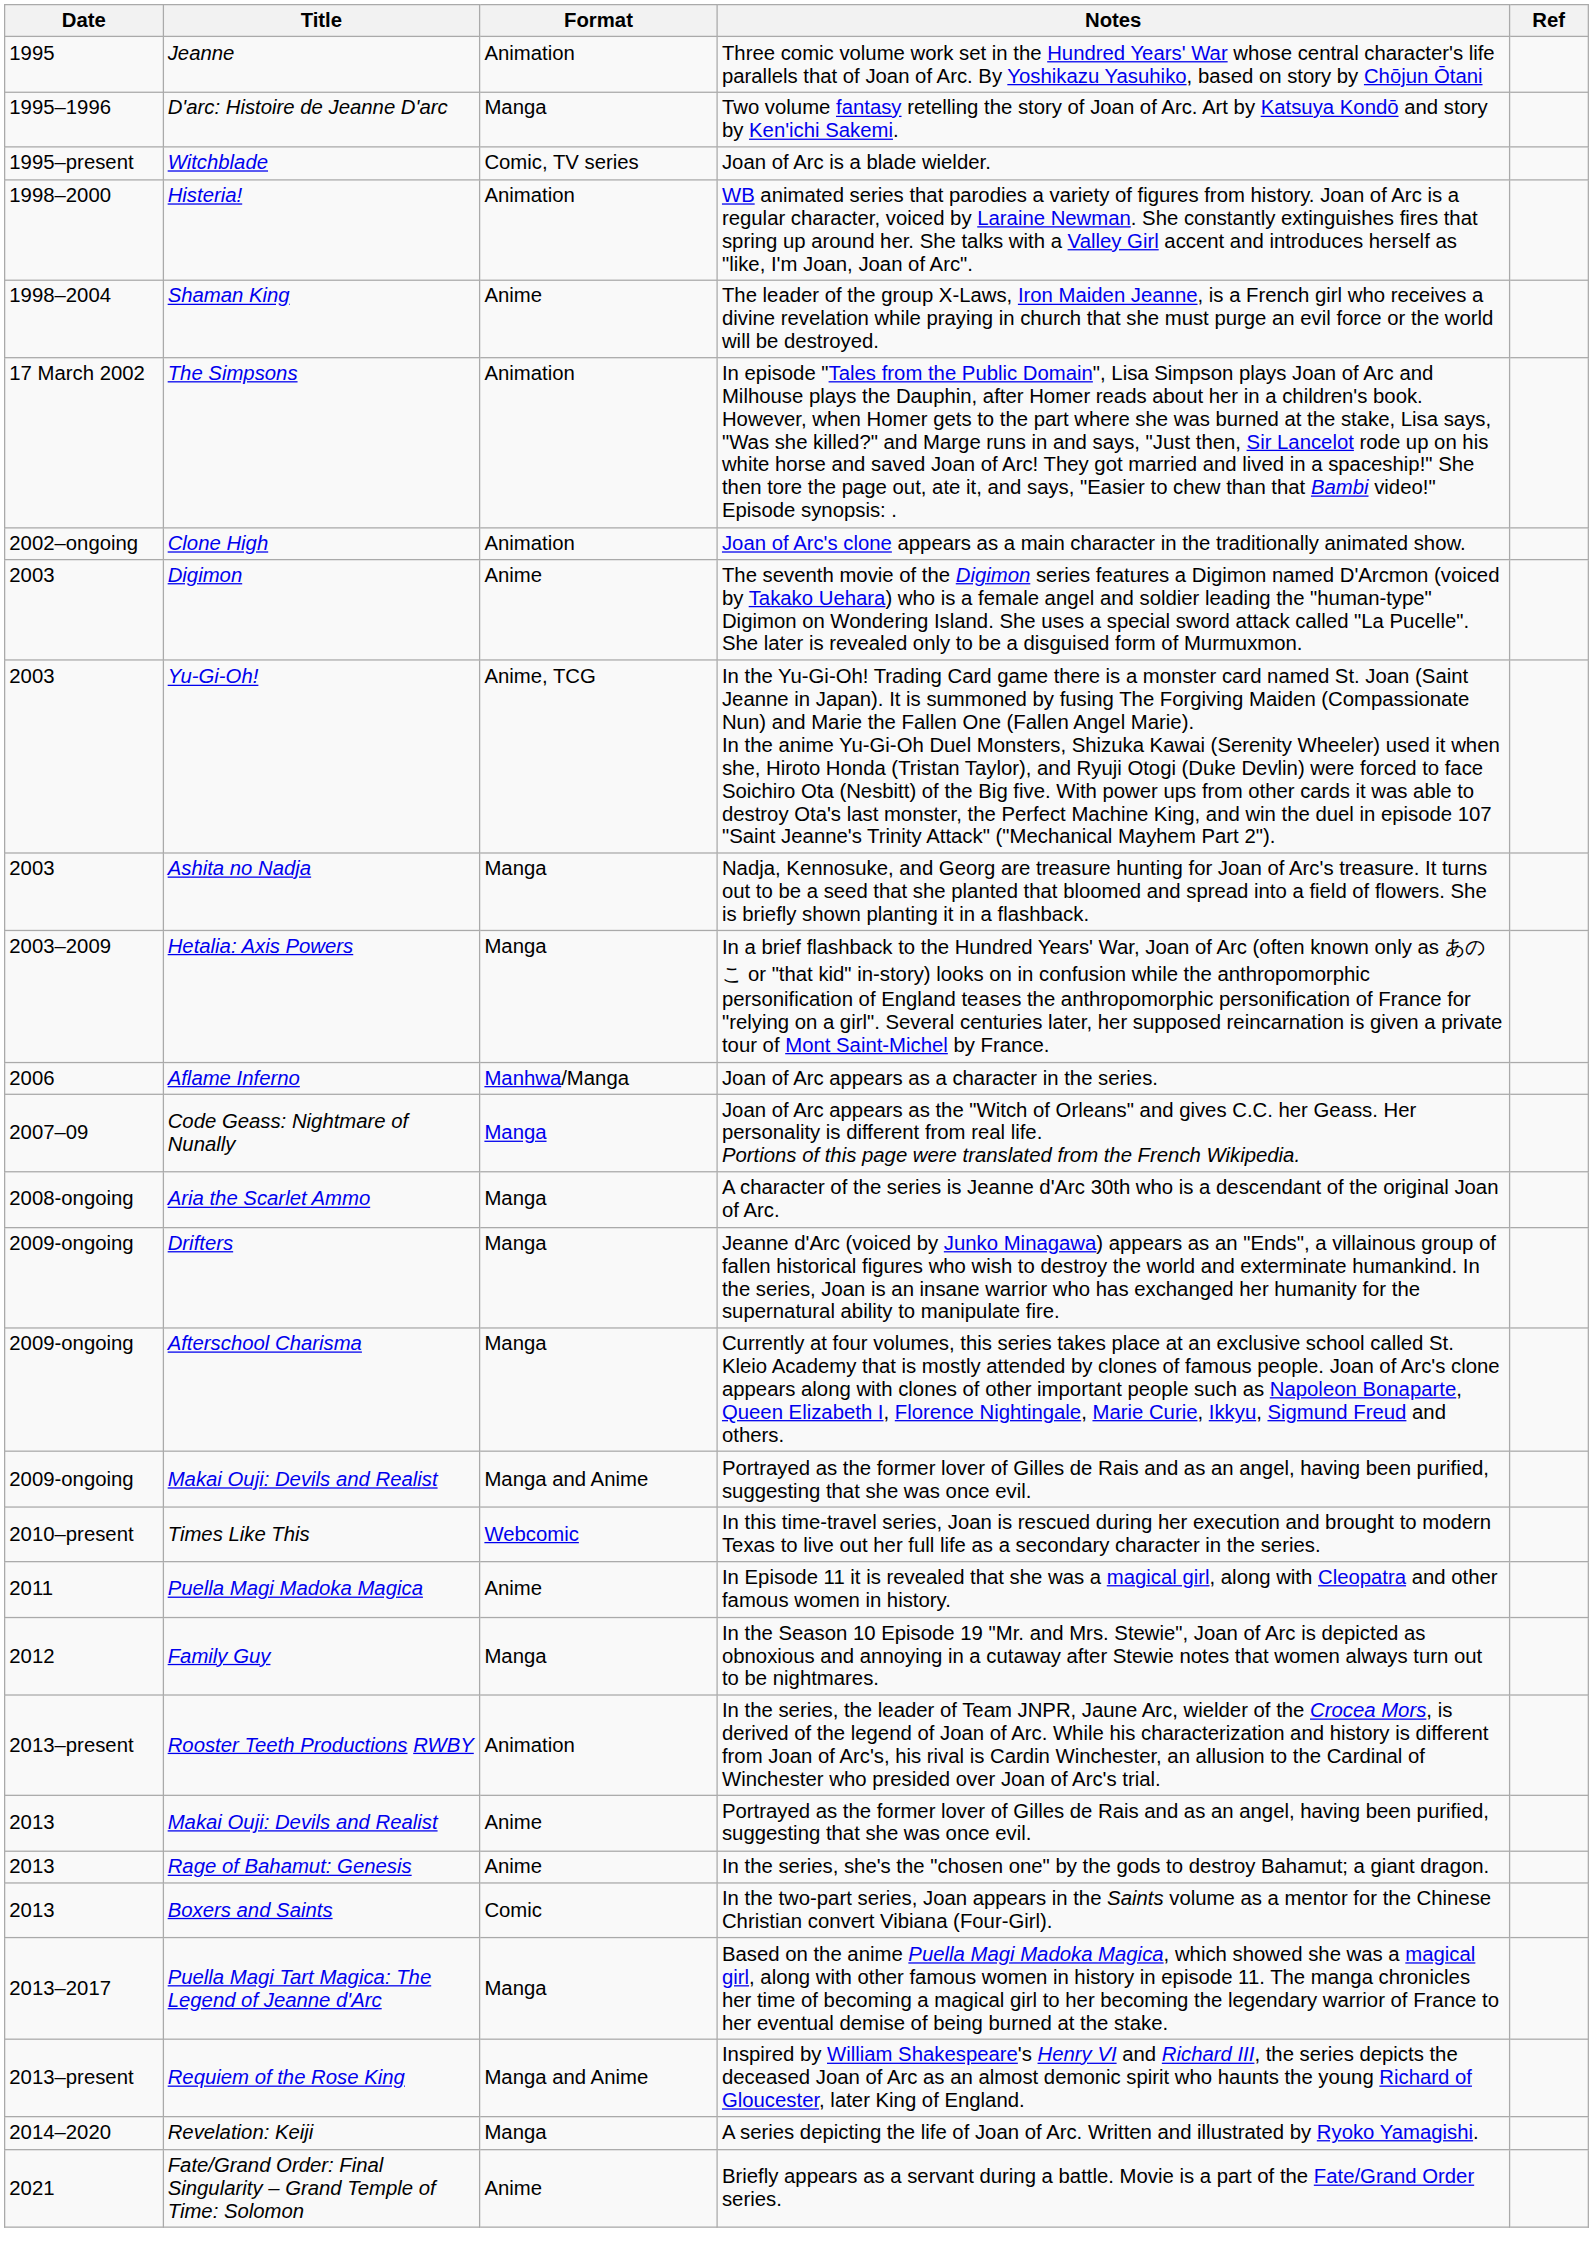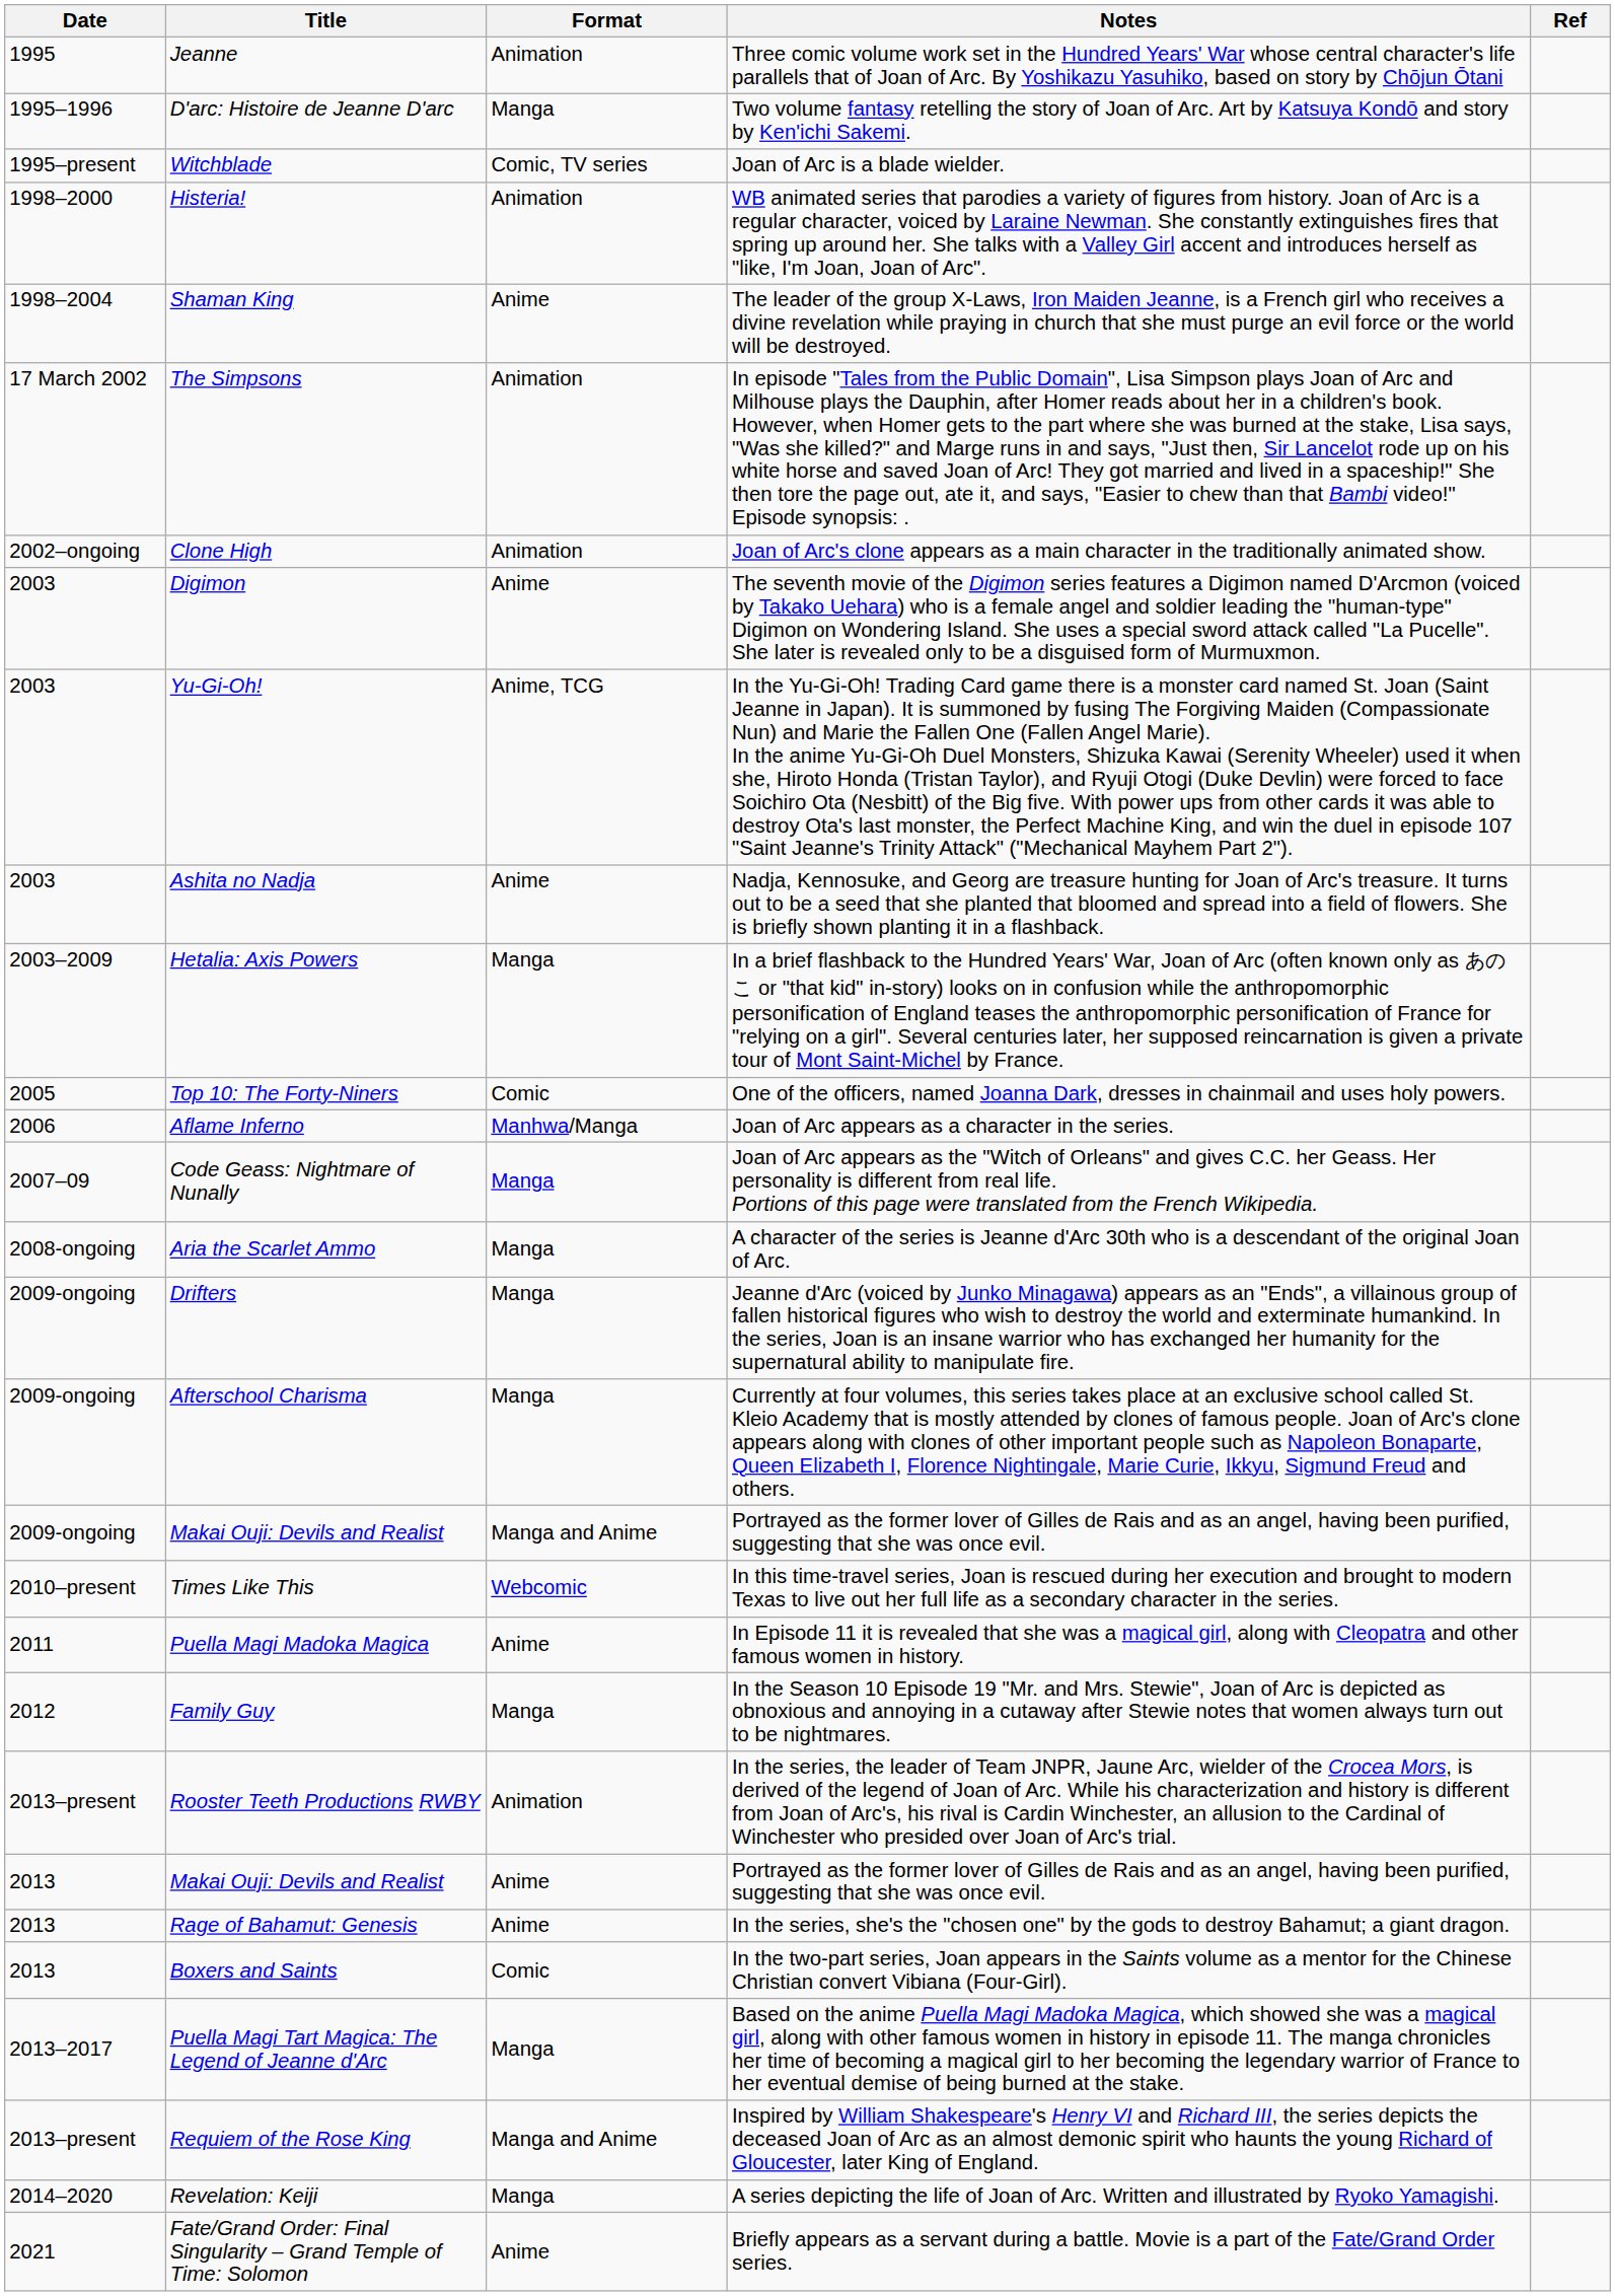Ashita no Nadja | Format: Manga -> Anime
+ row: 2005 | Top 10: The Forty-Niners | Comic | One of the officers, named Joanna Dark, dresses in chainmail and uses holy powers.
